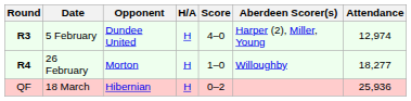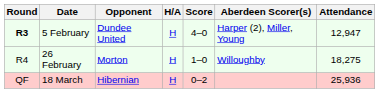5 February | Attendance: 12,974 -> 12,947
26 February | Round: bold -> normal
26 February | Attendance: 18,277 -> 18,275
